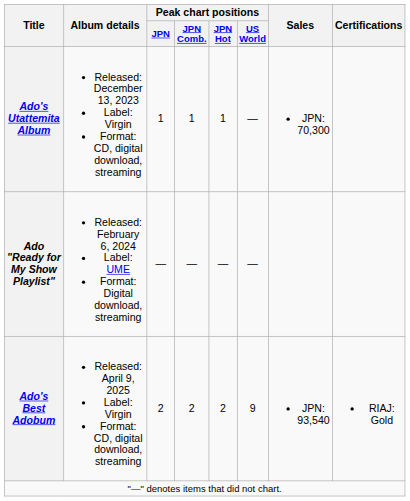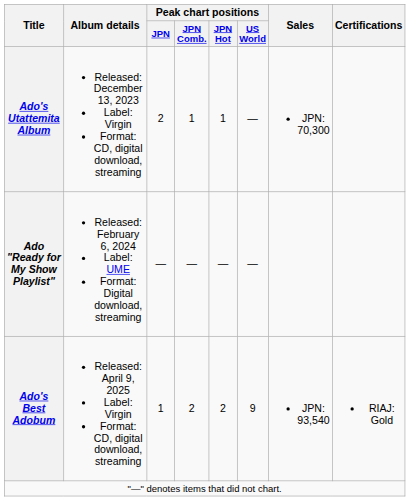Ado's Utattemita Album | Peak chart positions / JPN: 1 -> 2
Ado's Best Adobum | Peak chart positions / JPN: 2 -> 1
